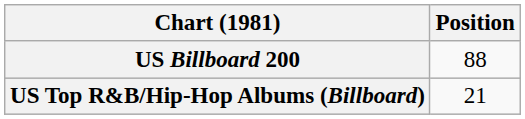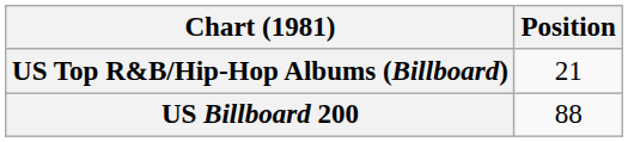rows swapped: US Billboard 200 <-> US Top R&B/Hip-Hop Albums (Billboard)
